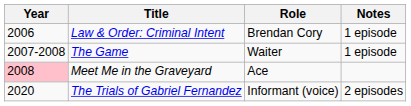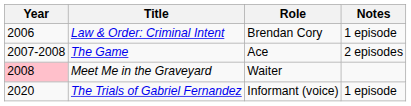The Game | Role: Waiter -> Ace
The Game | Notes: 1 episode -> 2 episodes
Meet Me in the Graveyard | Role: Ace -> Waiter
The Trials of Gabriel Fernandez | Notes: 2 episodes -> 1 episode
